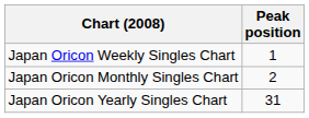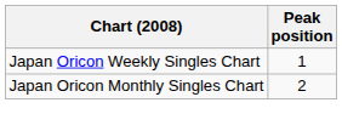- row: Japan Oricon Yearly Singles Chart | 31
